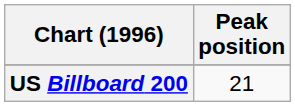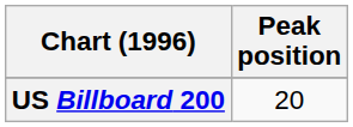US Billboard 200 | Peak position: 21 -> 20
